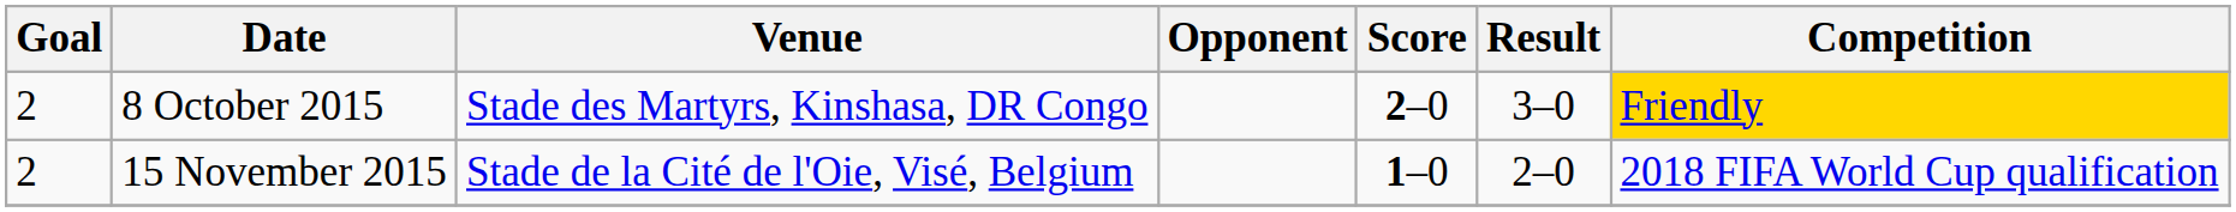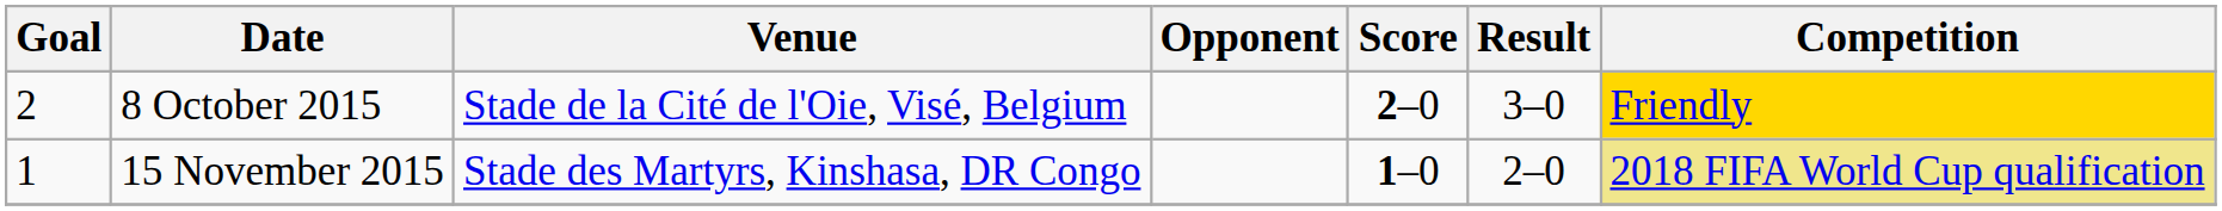8 October 2015 | Venue: Stade des Martyrs, Kinshasa, DR Congo -> Stade de la Cité de l'Oie, Visé, Belgium
15 November 2015 | Goal: 2 -> 1
15 November 2015 | Venue: Stade de la Cité de l'Oie, Visé, Belgium -> Stade des Martyrs, Kinshasa, DR Congo
15 November 2015 | Competition: no background -> khaki background
